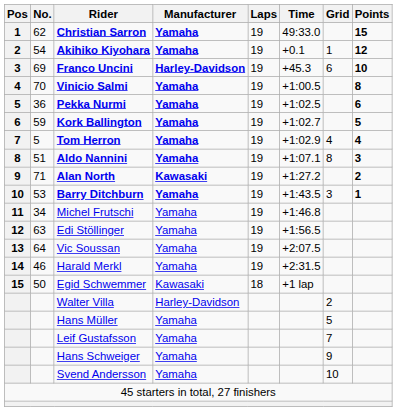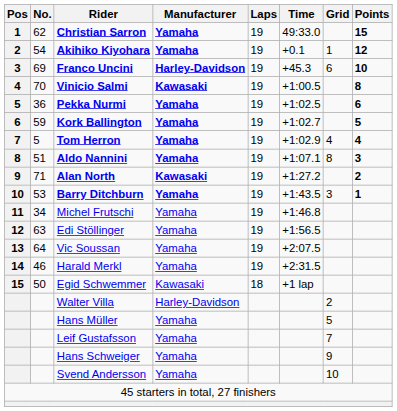Vinicio Salmi | Manufacturer: Yamaha -> Kawasaki
